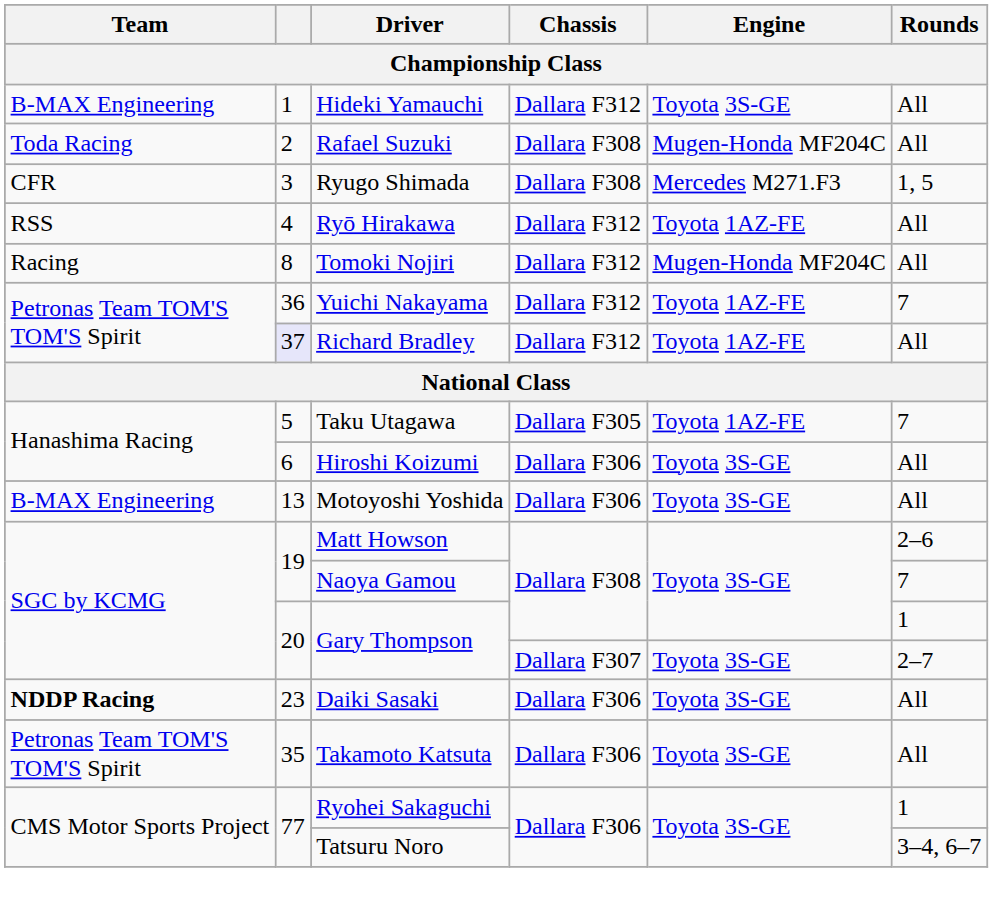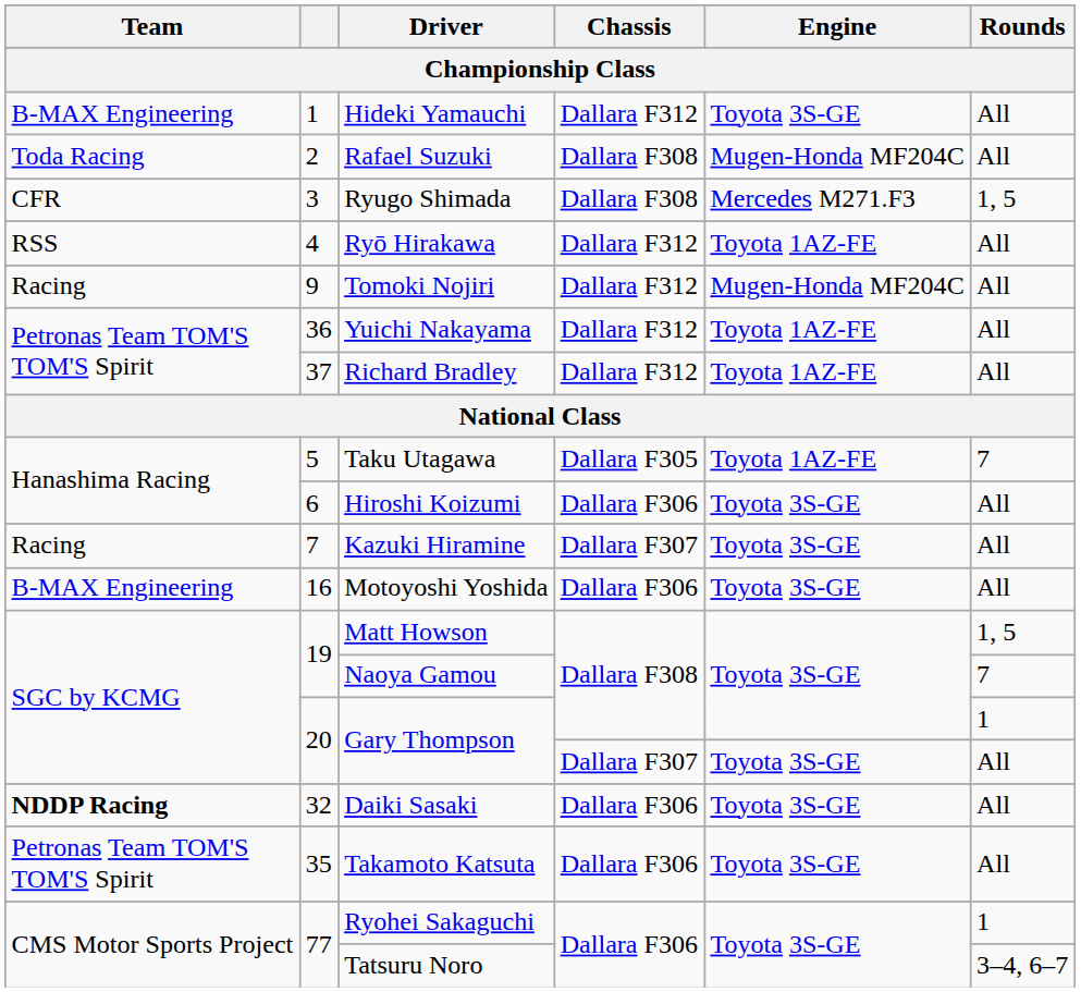Tomoki Nojiri | column 2: 8 -> 9
Yuichi Nakayama | Rounds: 7 -> All
Richard Bradley | column 2: lavender background -> no background
+ row: Racing | 7 | Kazuki Hiramine | Dallara F307 | Toyota 3S-GE | All
Motoyoshi Yoshida | column 2: 13 -> 16
Matt Howson | Rounds: 2–6 -> 1, 5
Gary Thompson / Dallara F307 | Rounds: 2–7 -> All
Daiki Sasaki | column 2: 23 -> 32
